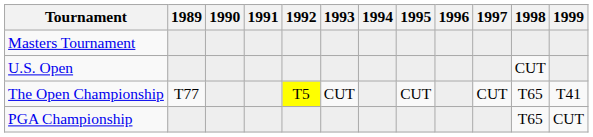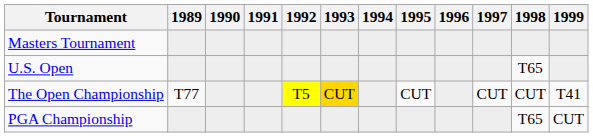U.S. Open | 1998: CUT -> T65
The Open Championship | 1993: no background -> gold background
The Open Championship | 1998: T65 -> CUT
